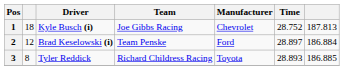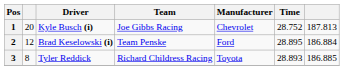Kyle Busch (i) | column 2: 18 -> 20
Brad Keselowski (i) | Time: 28.897 -> 28.895
